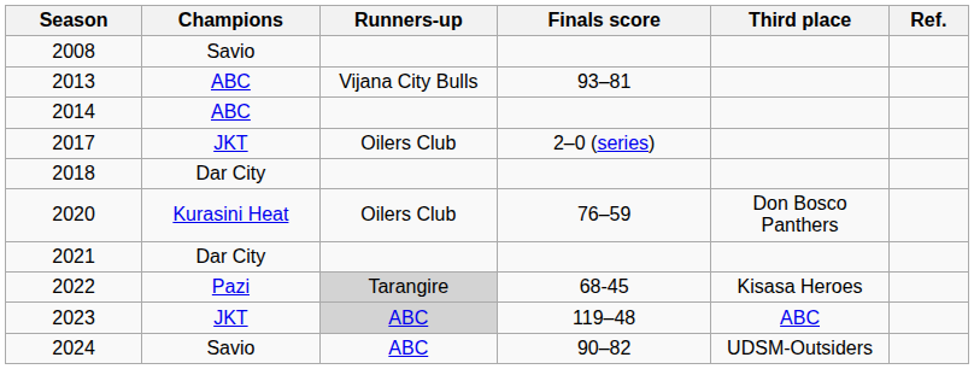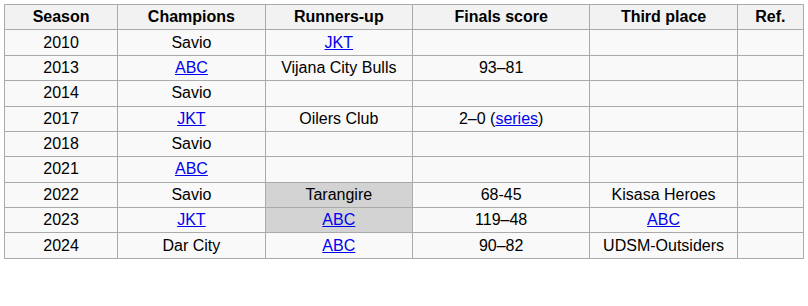- row: 2008 | Savio
+ row: 2010 | Savio | JKT
2014 | Champions: ABC -> Savio
2018 | Champions: Dar City -> Savio
- row: 2020 | Kurasini Heat | Oilers Club | 76–59 | Don Bosco Panthers
2021 | Champions: Dar City -> ABC
2022 | Champions: Pazi -> Savio
2024 | Champions: Savio -> Dar City
